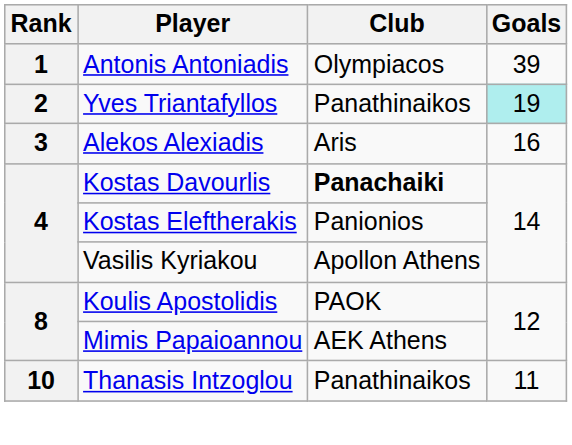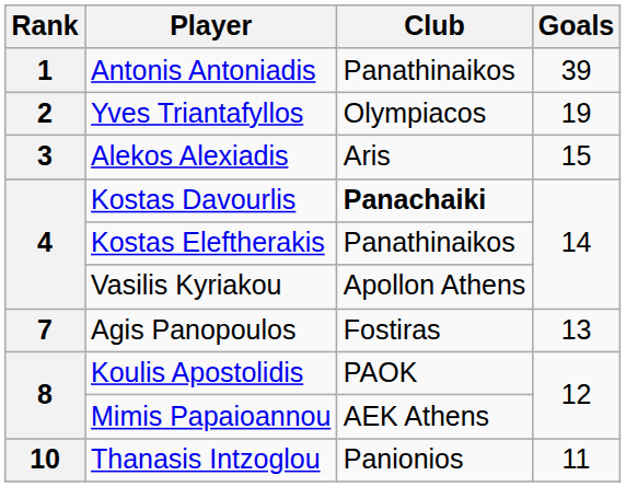Antonis Antoniadis | Club: Olympiacos -> Panathinaikos
Yves Triantafyllos | Club: Panathinaikos -> Olympiacos
Yves Triantafyllos | Goals: paleturquoise background -> no background
Alekos Alexiadis | Goals: 16 -> 15
Kostas Eleftherakis | Club: Panionios -> Panathinaikos
+ row: 7 | Agis Panopoulos | Fostiras | 13
Thanasis Intzoglou | Club: Panathinaikos -> Panionios
